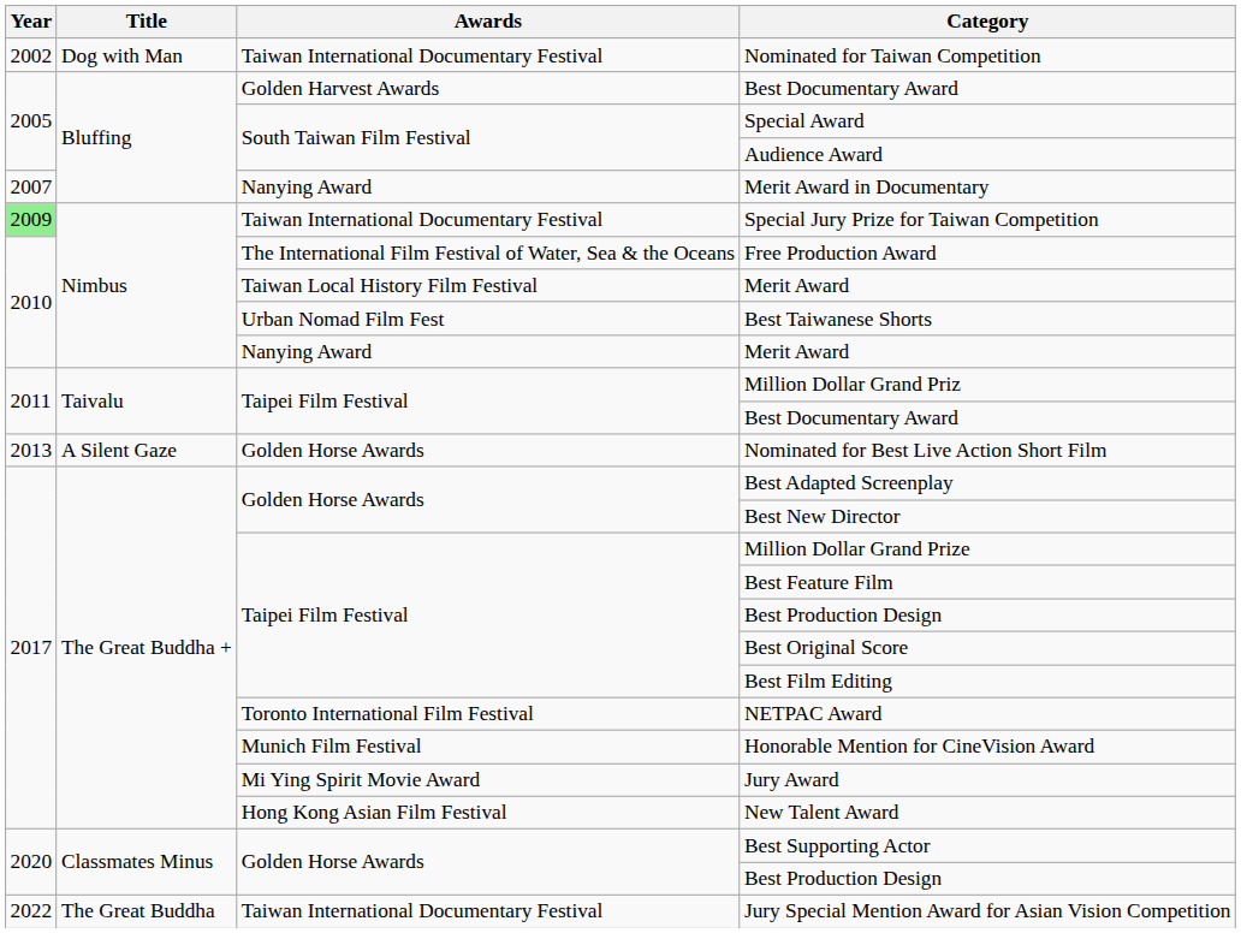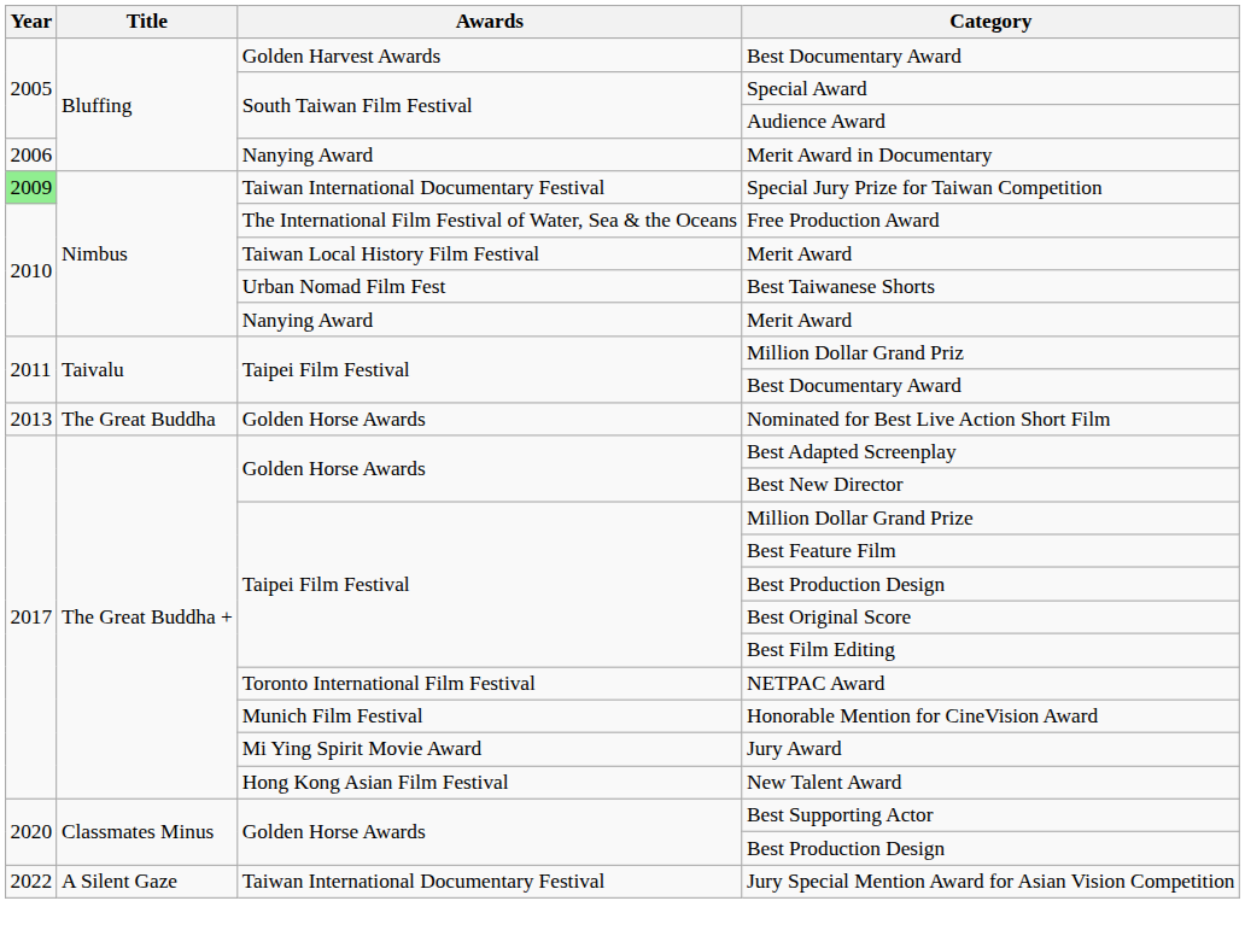- row: 2002 | Dog with Man | Taiwan International Documentary Festival | Nominated for Taiwan Competition
Merit Award in Documentary | Year: 2007 -> 2006
Nominated for Best Live Action Short Film | Title: A Silent Gaze -> The Great Buddha
Jury Special Mention Award for Asian Vision Competition | Title: The Great Buddha -> A Silent Gaze
